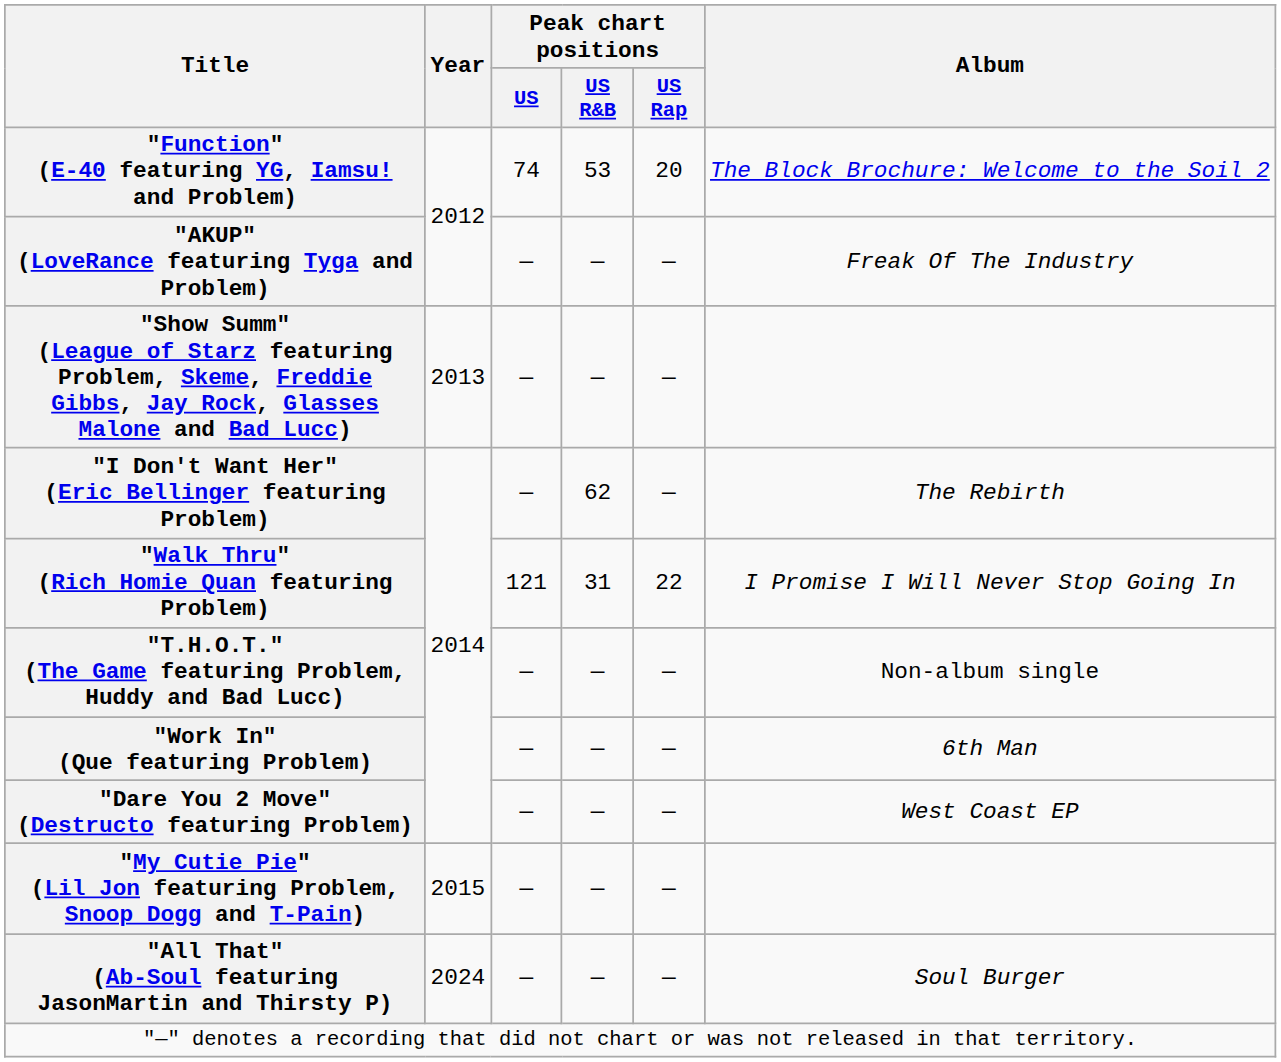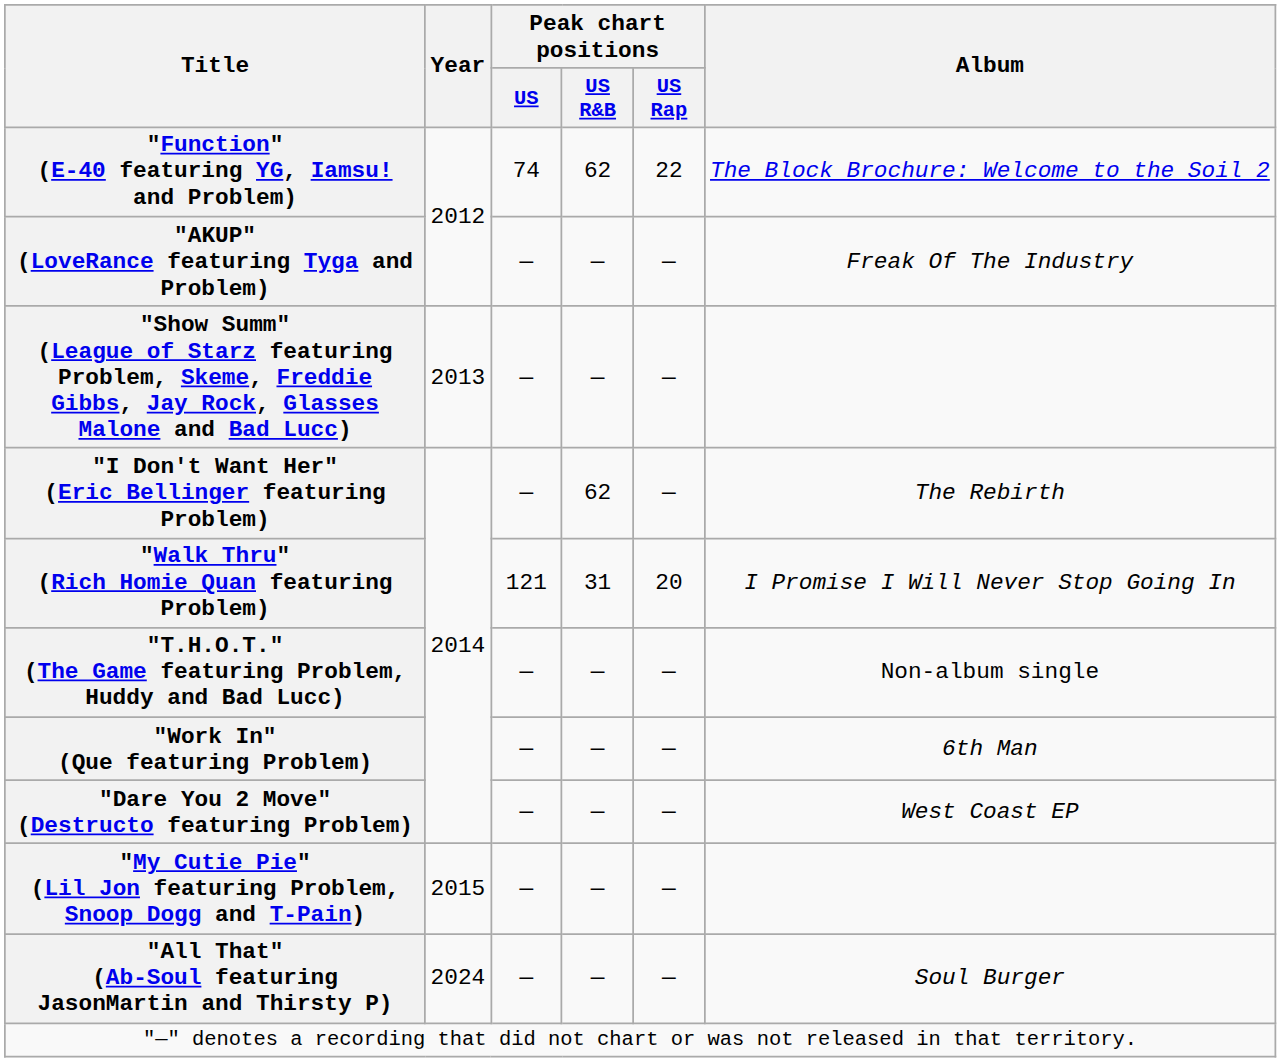"Function" (E-40 featuring YG, Iamsu! and Problem) | Peak chart positions / US R&B: 53 -> 62
"Function" (E-40 featuring YG, Iamsu! and Problem) | Peak chart positions / US Rap: 20 -> 22
"Walk Thru" (Rich Homie Quan featuring Problem) | Peak chart positions / US Rap: 22 -> 20
